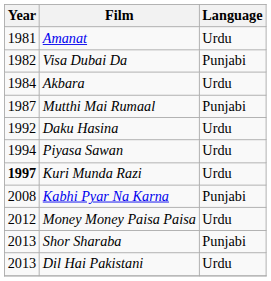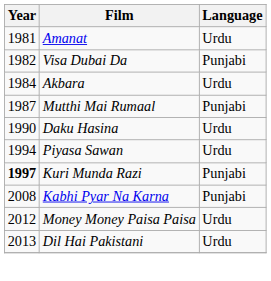Daku Hasina | Year: 1992 -> 1990
Kuri Munda Razi | Language: Urdu -> Punjabi
- row: 2013 | Shor Sharaba | Punjabi
